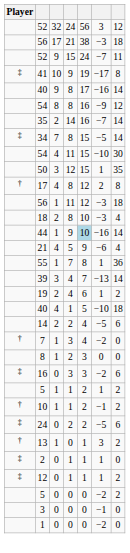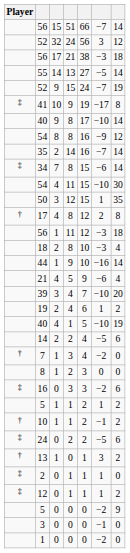+ row: 56 | 15 | 51 | 66 | −7 | 14
+ row: 55 | 14 | 13 | 27 | −5 | 14
52 / 15 | column 7: 11 -> 19
40 / 8 | column 6: −16 -> −10
34 | column 6: −5 -> −6
44 | column 5: lightblue background -> no background
- row: 55 | 1 | 7 | 8 | 1 | 36
39 | column 6: −13 -> −10
39 | column 7: 14 -> 20
40 / 1 | column 7: 18 -> 19
5 / 0 | column 7: 2 -> 9
